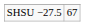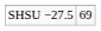SHSU −27.5 | column 2: 67 -> 69
